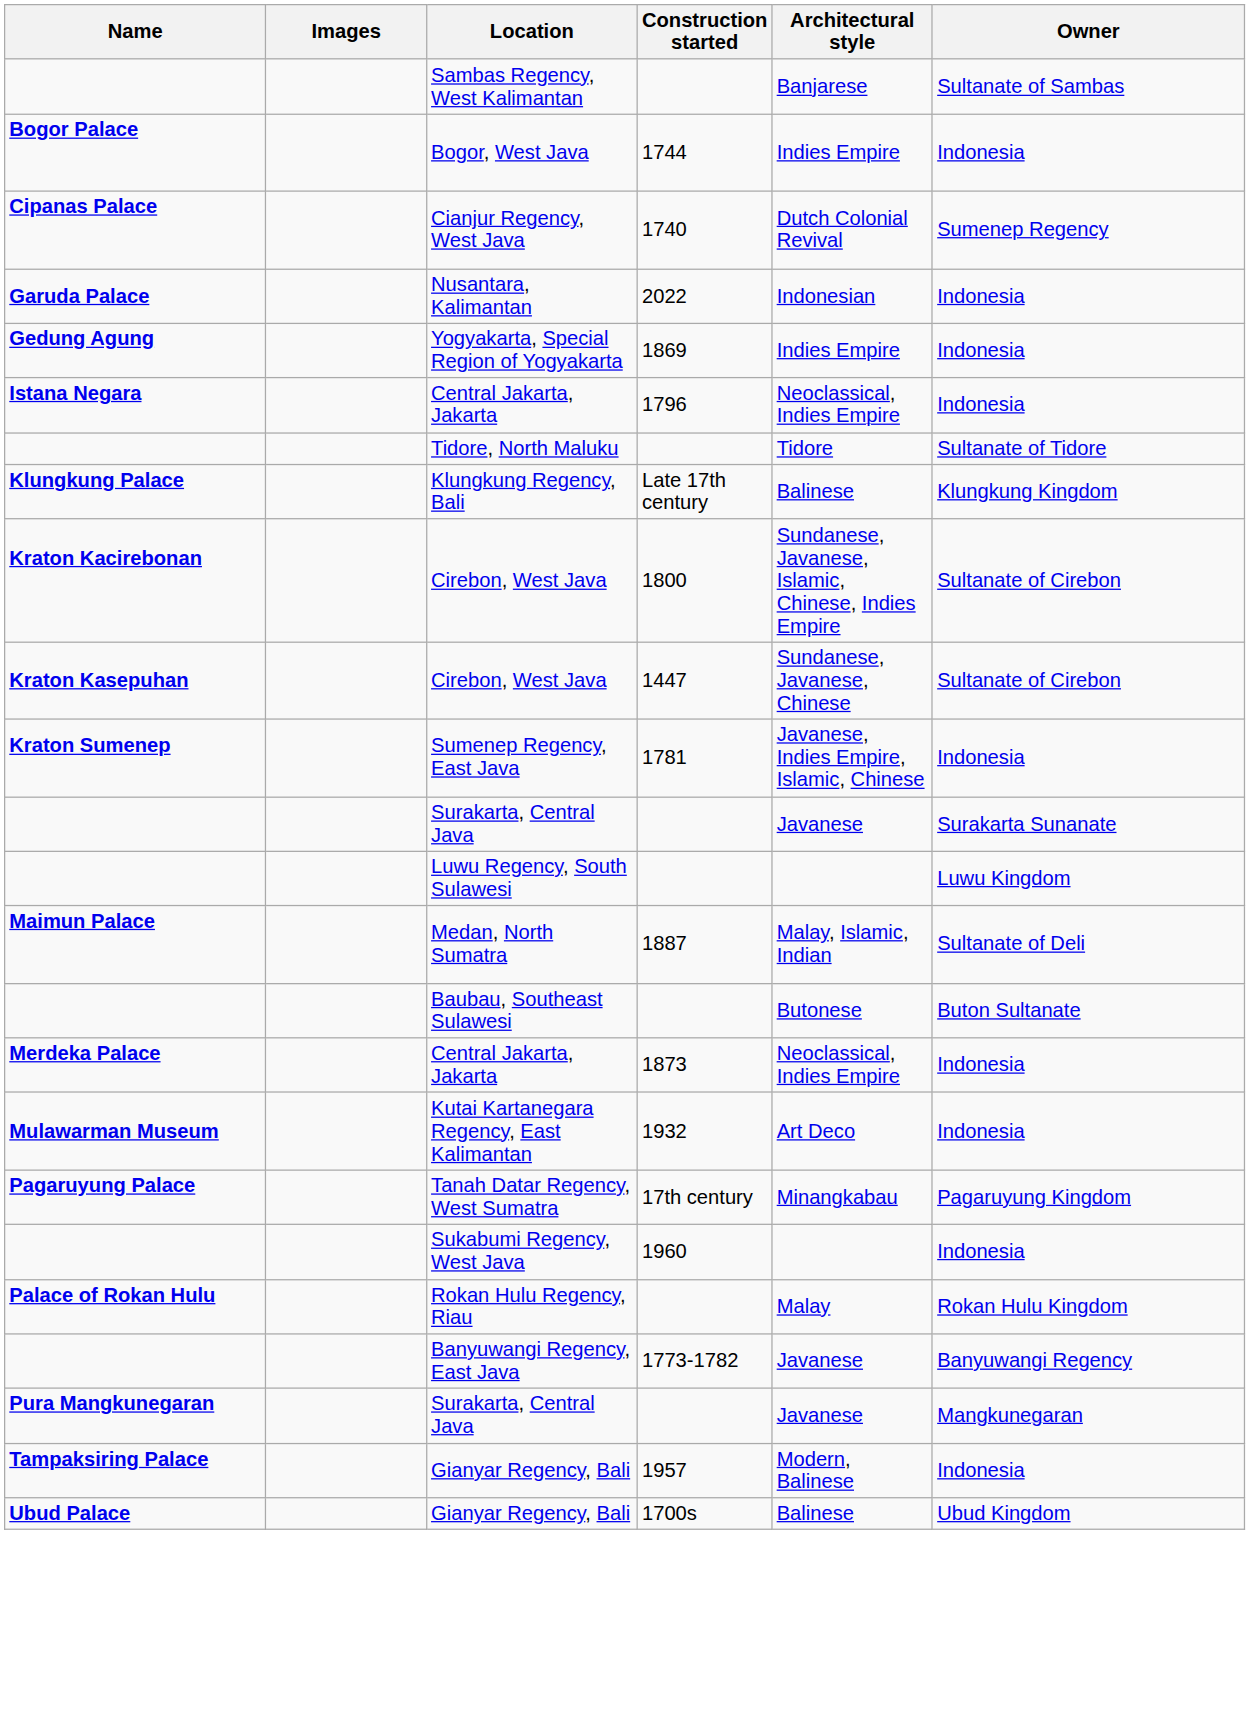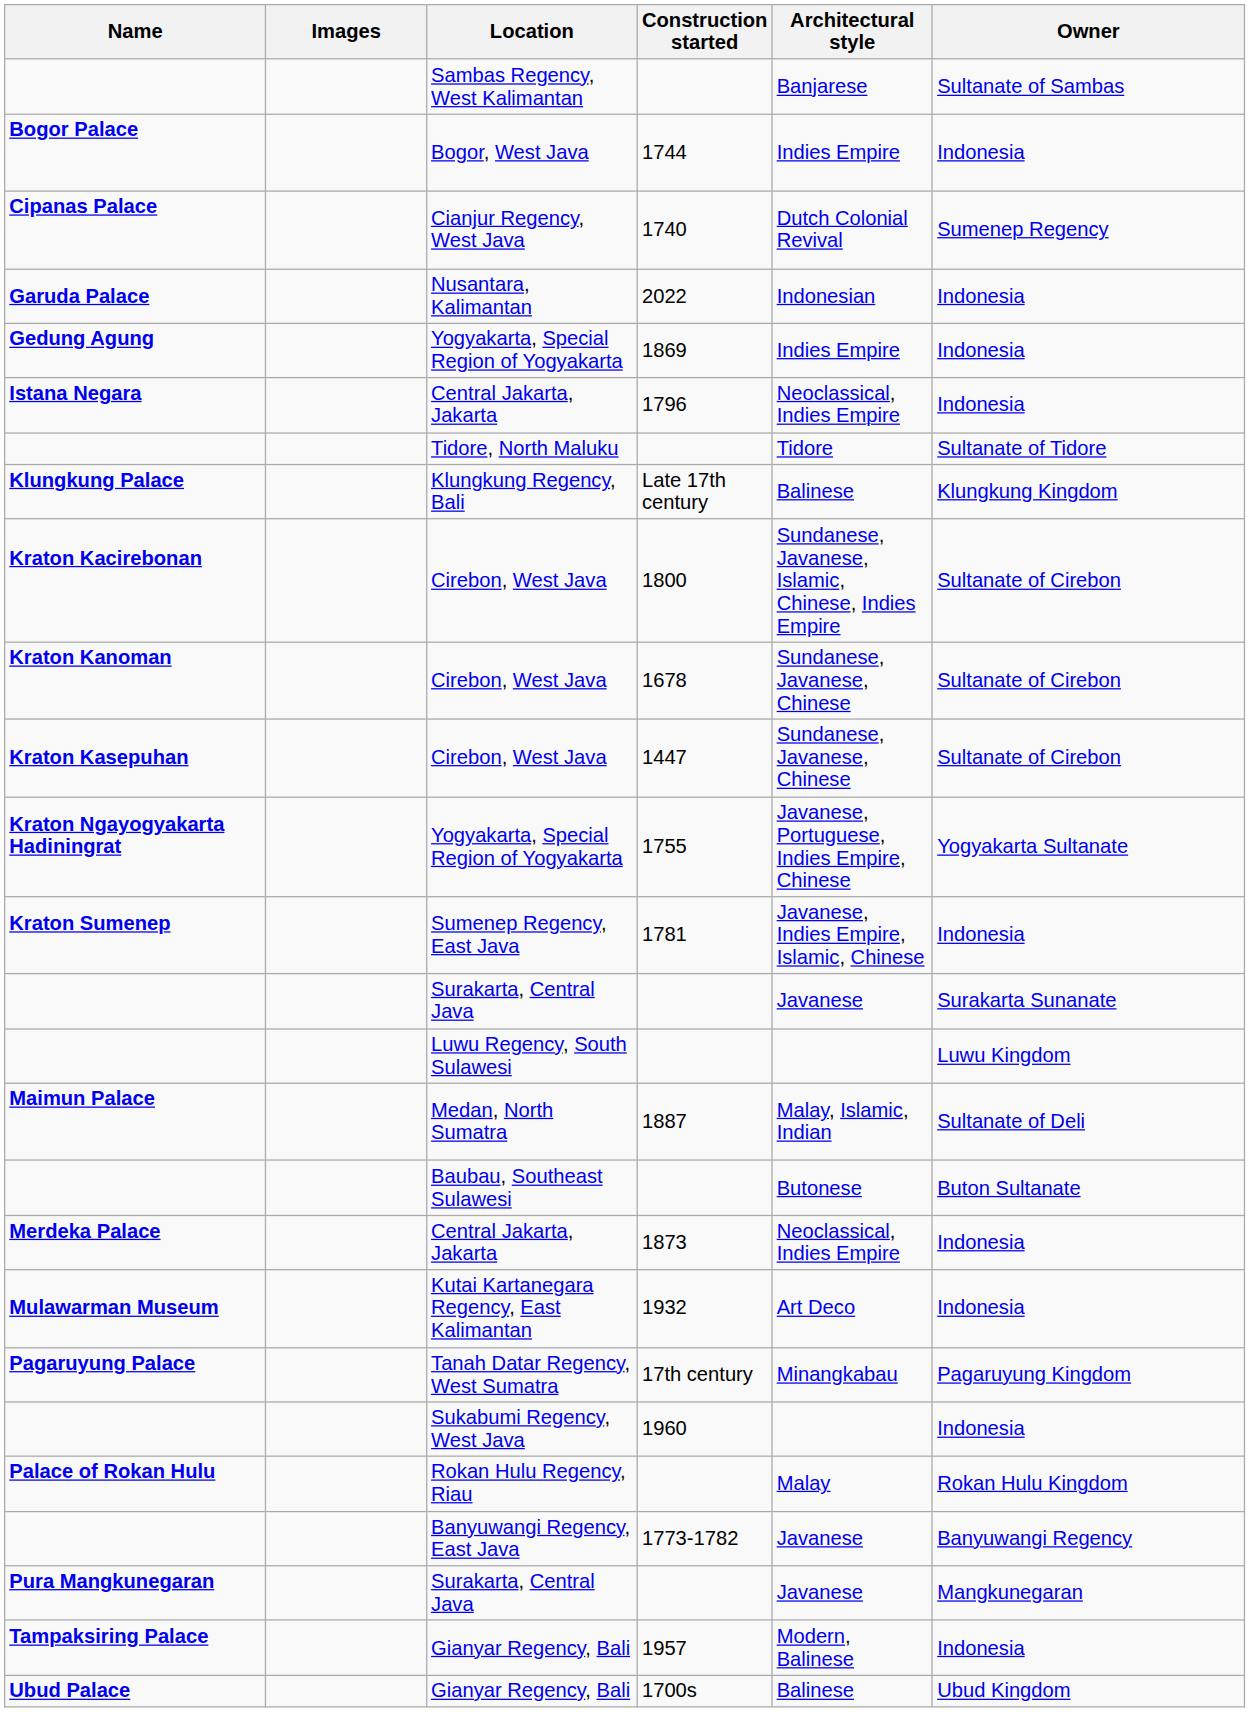+ row: Kraton Kanoman | Cirebon, West Java | 1678 | Sundanese, Javanese, Chinese | Sultanate of Cirebon
+ row: Kraton Ngayogyakarta Hadiningrat | Yogyakarta, Special Region of Yogyakarta | 1755 | Javanese, Portuguese, Indies Empire, Chinese | Yogyakarta Sultanate
